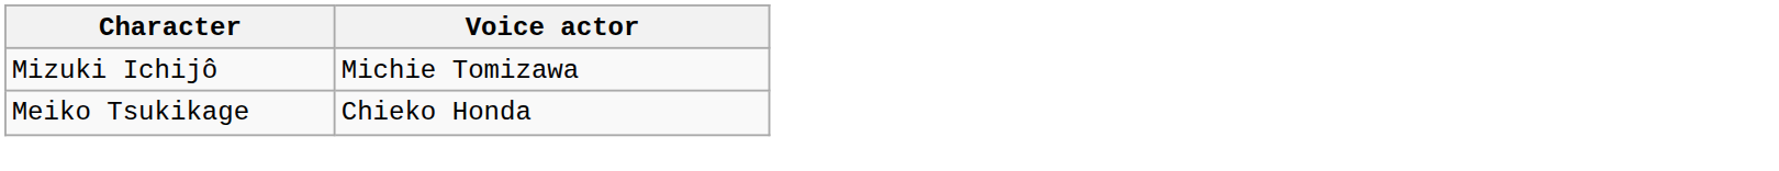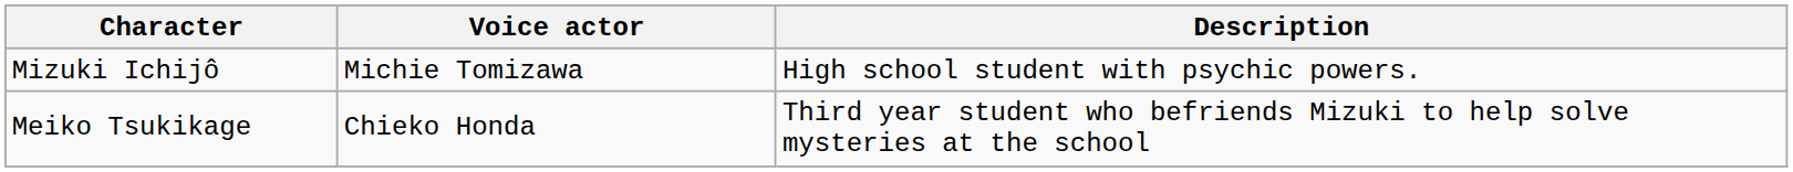+ column: Description | High school student with psychic powers. | Third year student who befriends Mizuki to help solve mysteries at the school
